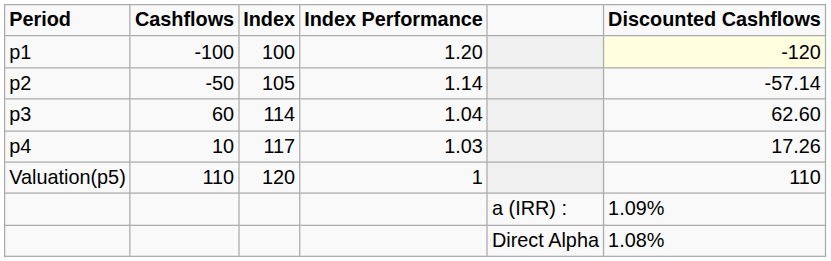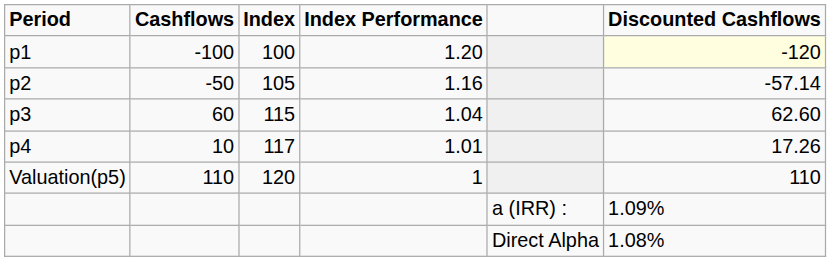p2 | Index Performance: 1.14 -> 1.16
p3 | Index: 114 -> 115
p4 | Index Performance: 1.03 -> 1.01
